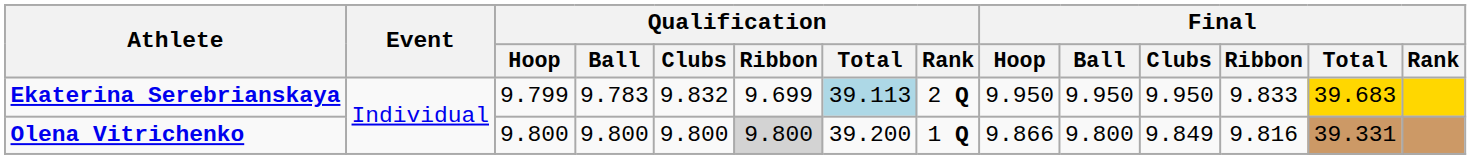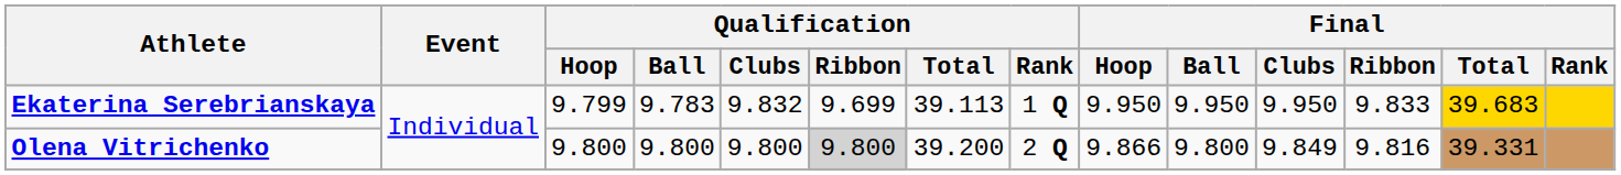Ekaterina Serebrianskaya | Qualification / Total: lightblue background -> no background
Ekaterina Serebrianskaya | Qualification / Rank: 2 Q -> 1 Q
Olena Vitrichenko | Qualification / Rank: 1 Q -> 2 Q
